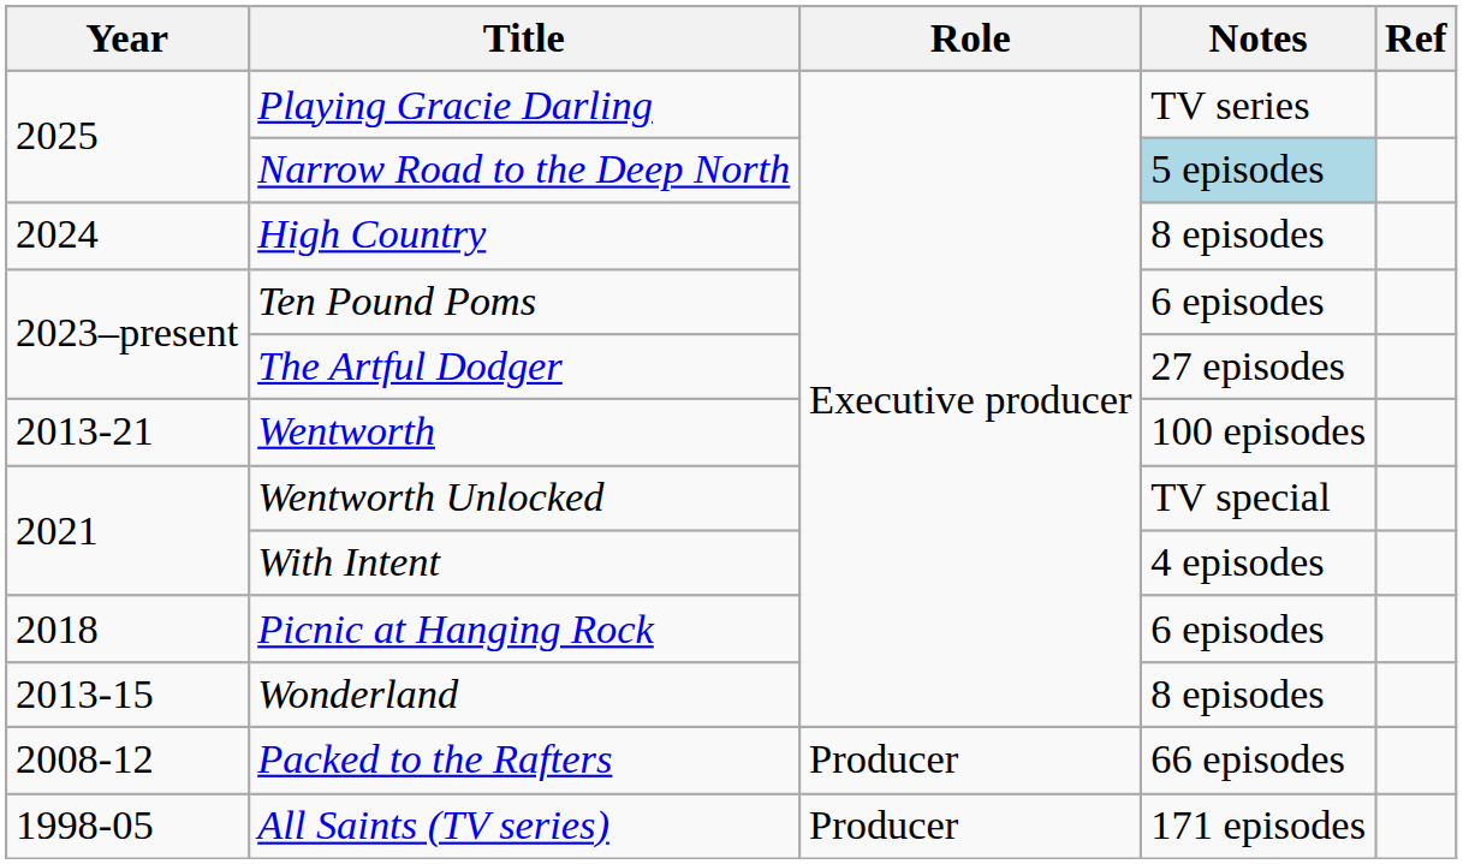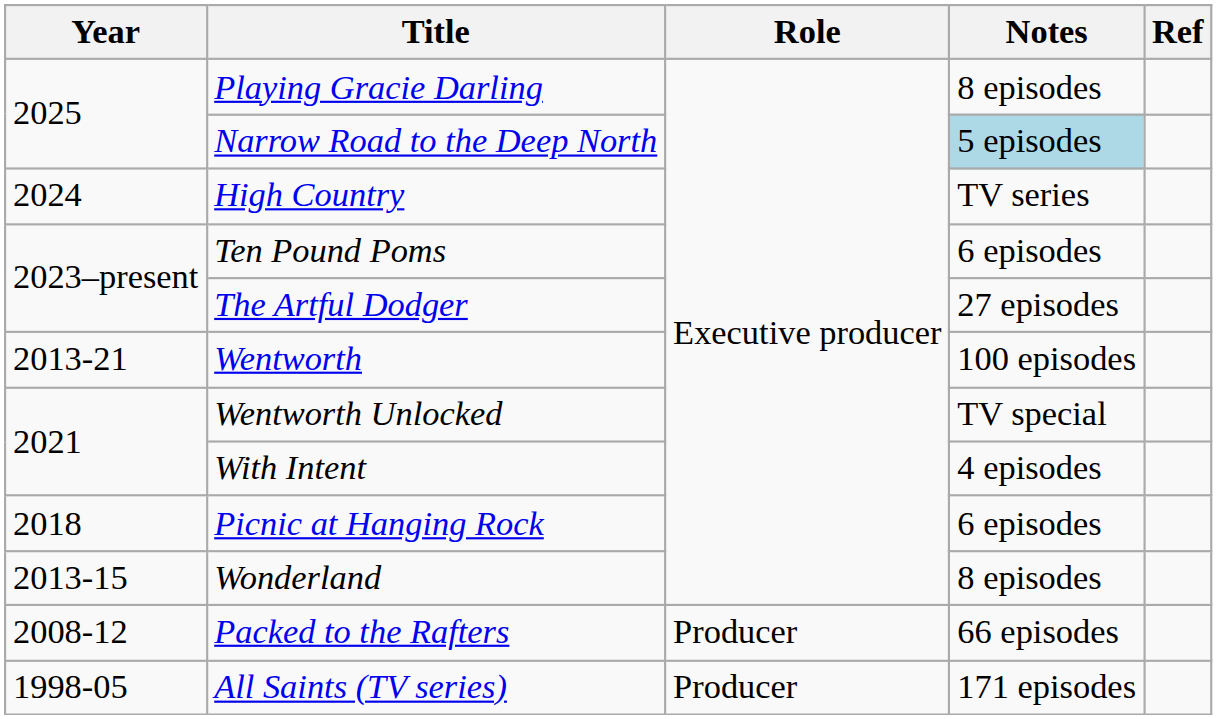Playing Gracie Darling | Notes: TV series -> 8 episodes
High Country | Notes: 8 episodes -> TV series
